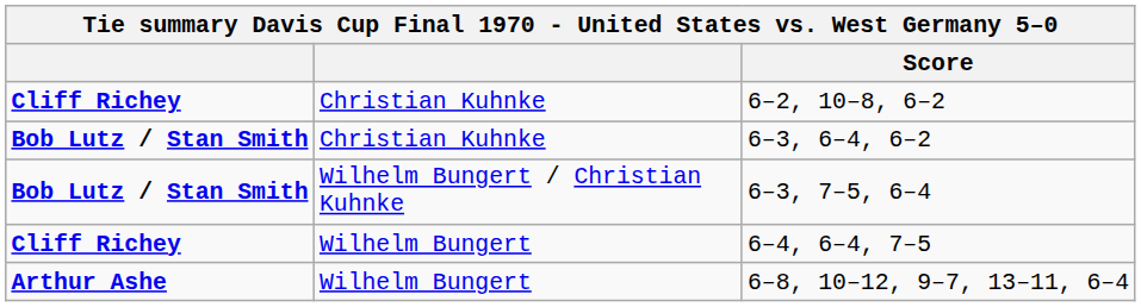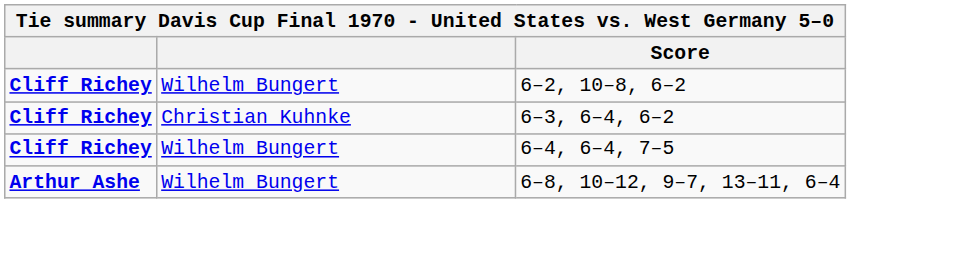6–2, 10–8, 6–2 | column 2: Christian Kuhnke -> Wilhelm Bungert
6–3, 6–4, 6–2 | column 1: Bob Lutz / Stan Smith -> Cliff Richey
- row: Bob Lutz / Stan Smith | Wilhelm Bungert / Christian Kuhnke | 6–3, 7–5, 6–4
